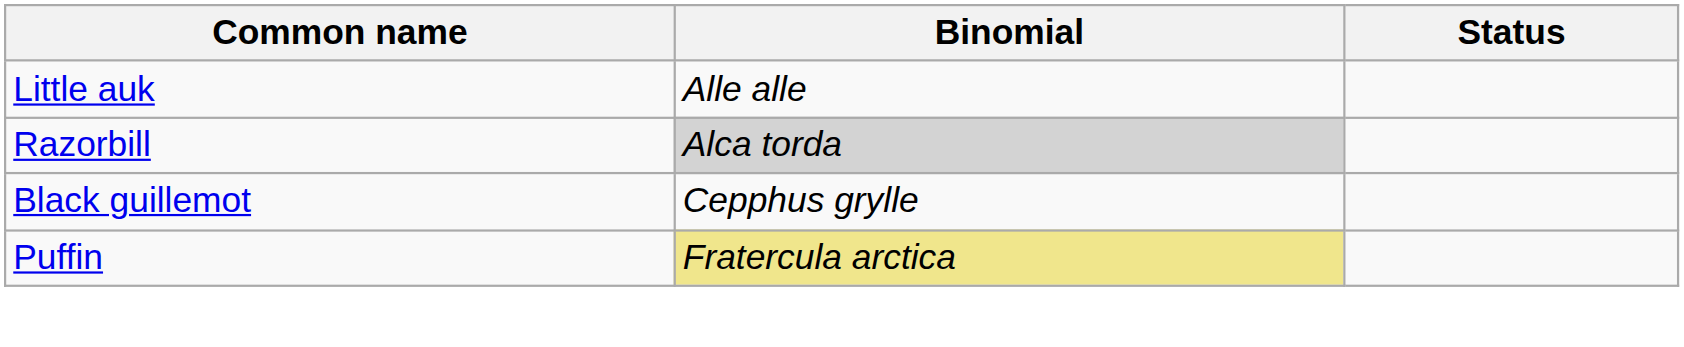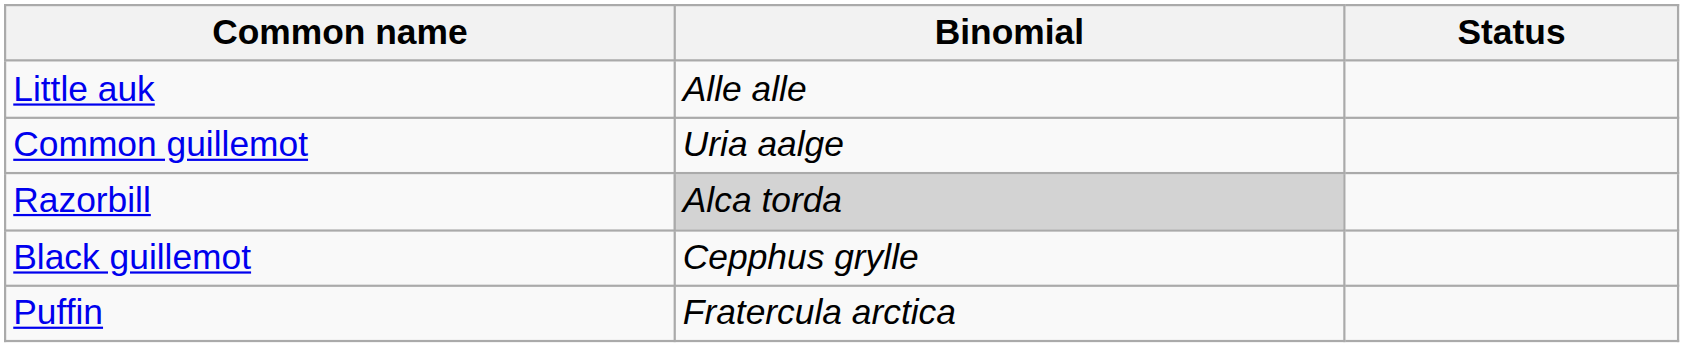+ row: Common guillemot | Uria aalge
Puffin | Binomial: khaki background -> no background
